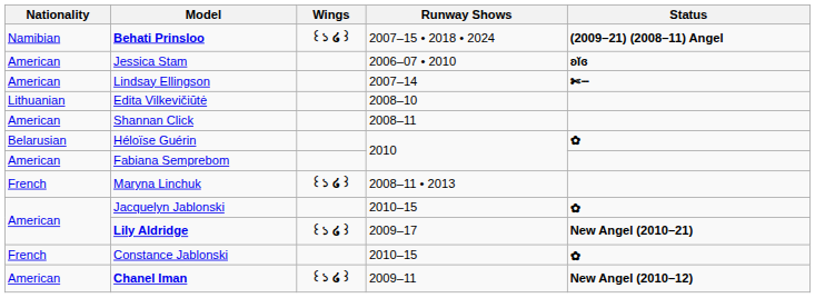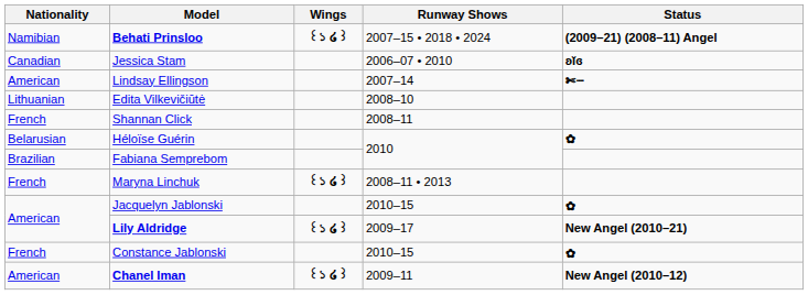Jessica Stam | Nationality: American -> Canadian
Shannan Click | Nationality: American -> French
Fabiana Semprebom | Nationality: American -> Brazilian
